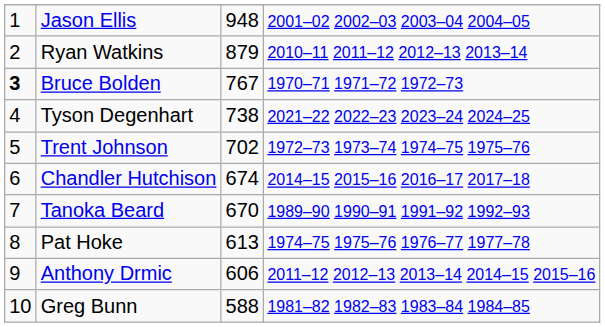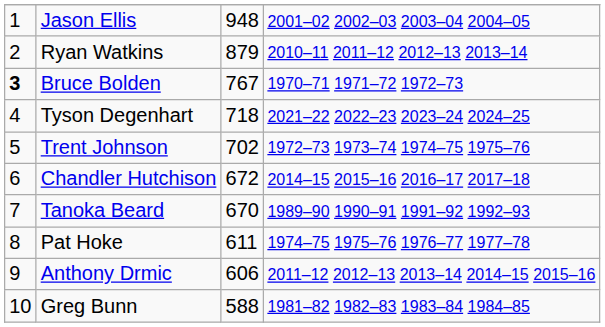Tyson Degenhart | column 3: 738 -> 718
Chandler Hutchison | column 3: 674 -> 672
Pat Hoke | column 3: 613 -> 611
